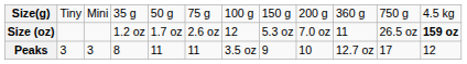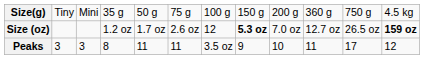Size (oz) | column 8: normal -> bold
Size (oz) | column 10: 11 -> 12.7 oz
Peaks | column 10: 12.7 oz -> 11
